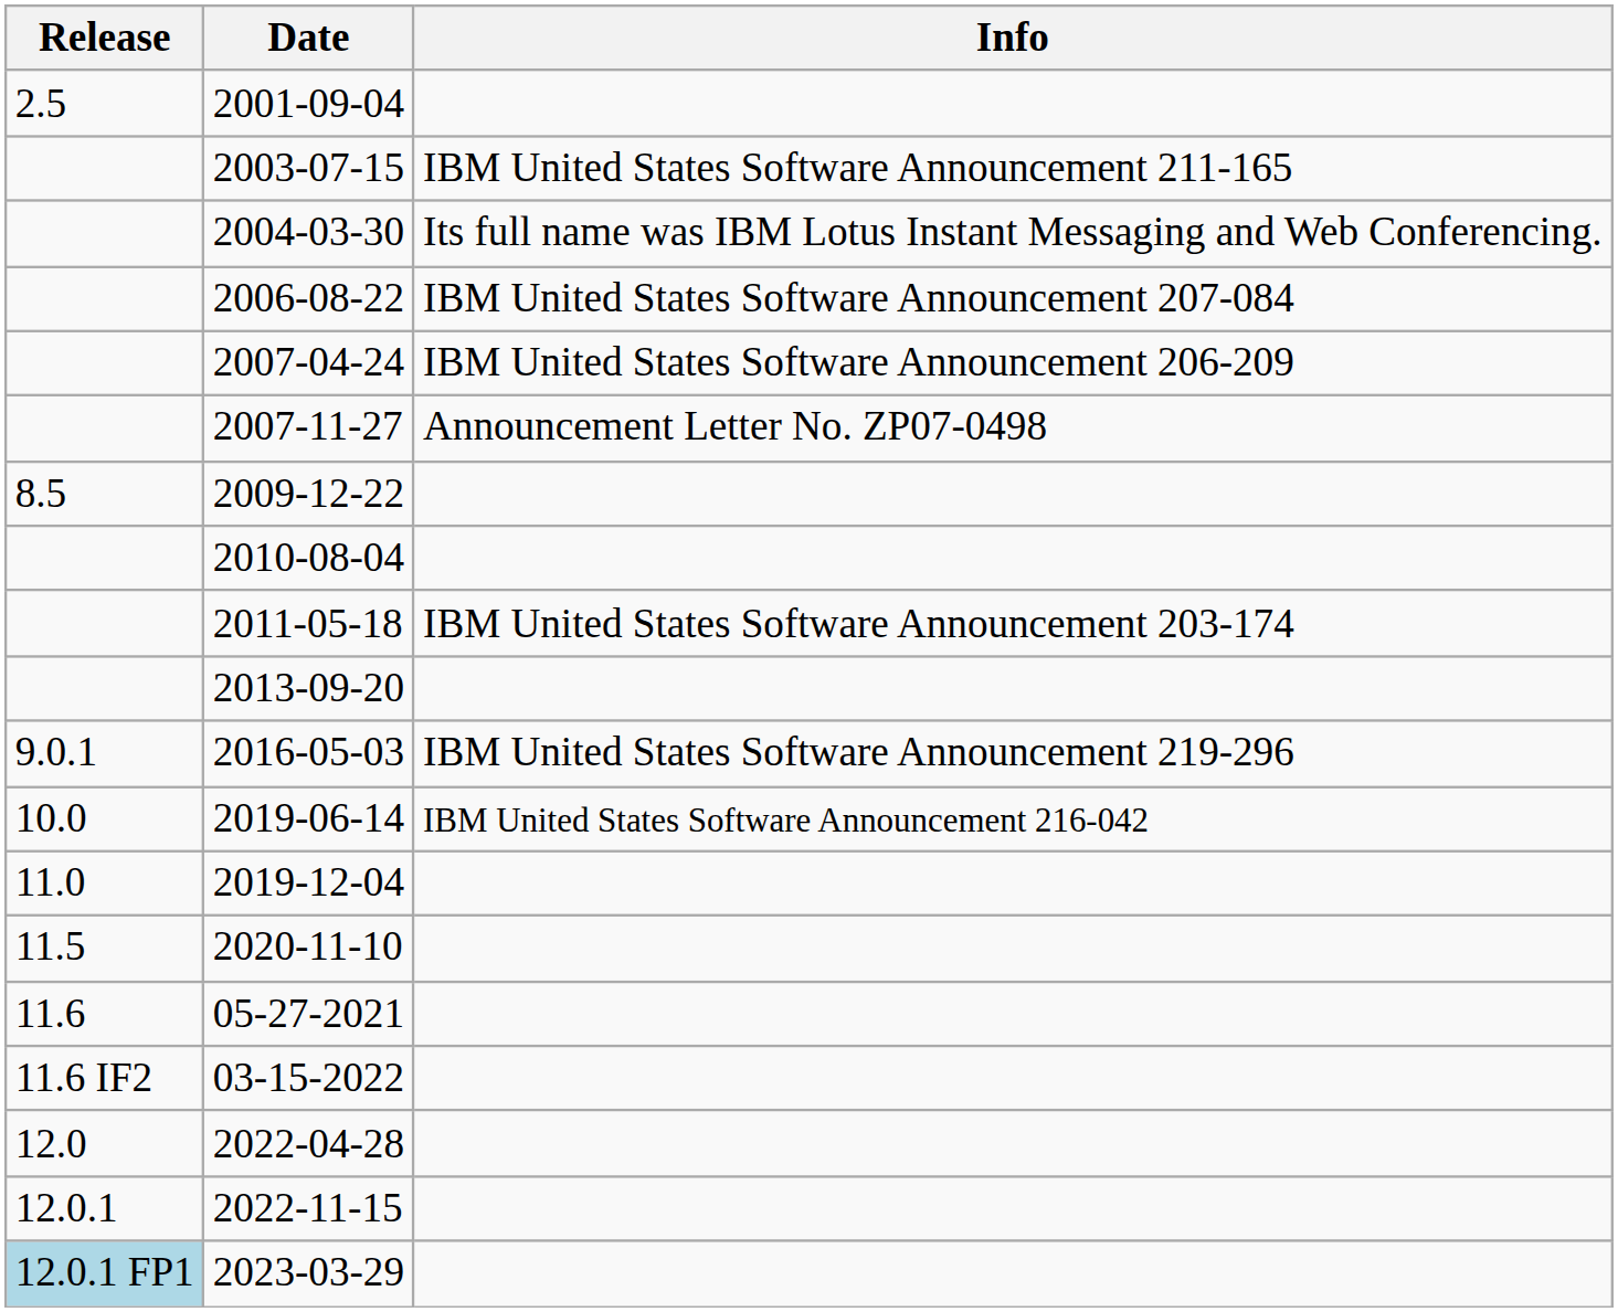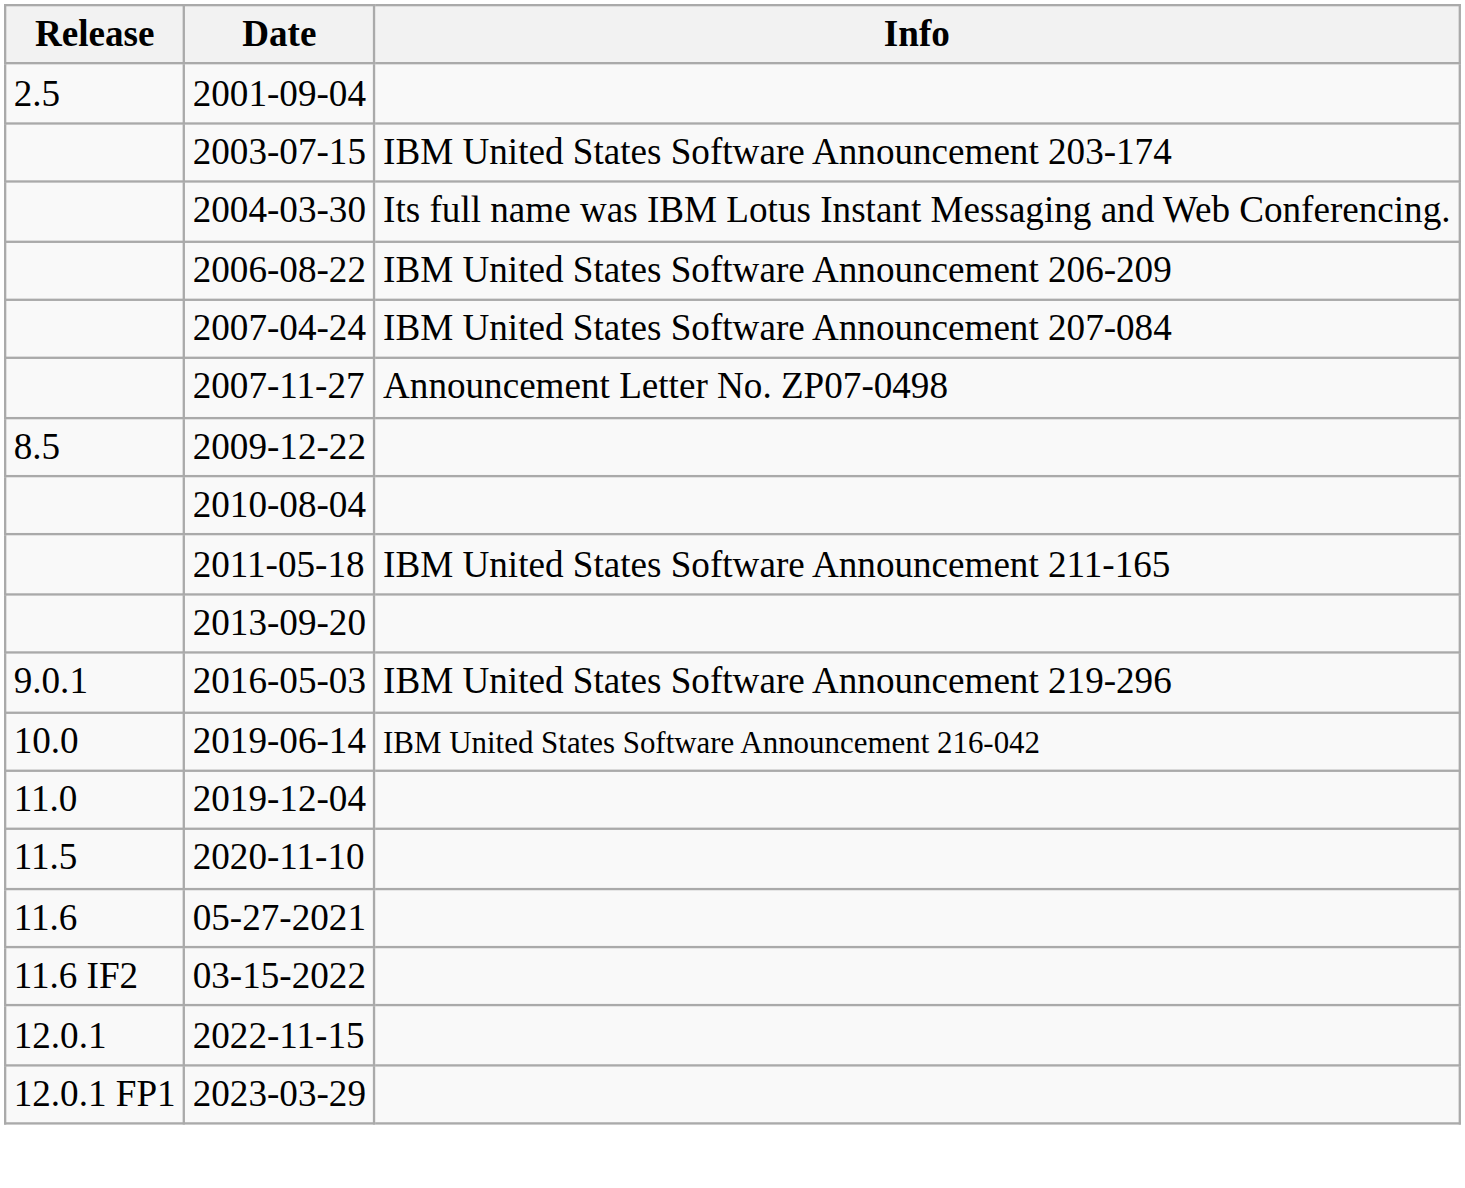2003-07-15 | Info: IBM United States Software Announcement 211-165 -> IBM United States Software Announcement 203-174
2006-08-22 | Info: IBM United States Software Announcement 207-084 -> IBM United States Software Announcement 206-209
2007-04-24 | Info: IBM United States Software Announcement 206-209 -> IBM United States Software Announcement 207-084
2011-05-18 | Info: IBM United States Software Announcement 203-174 -> IBM United States Software Announcement 211-165
- row: 12.0 | 2022-04-28
2023-03-29 | Release: lightblue background -> no background
